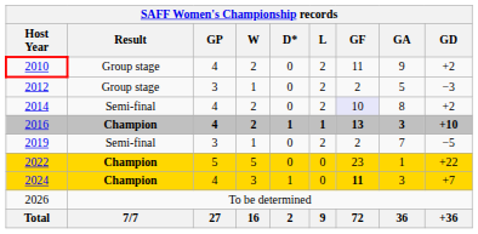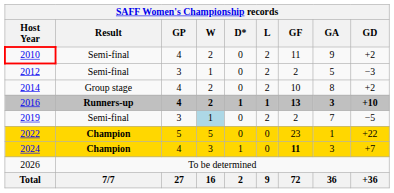2010 | Result: Group stage -> Semi-final
2012 | Result: Group stage -> Semi-final
2014 | Result: Semi-final -> Group stage
2014 | GF: lavender background -> no background
2016 | Result: Champion -> Runners-up
2019 | W: no background -> lightblue background
